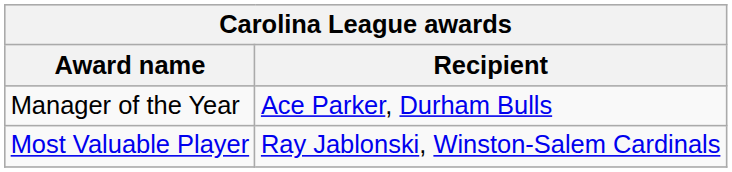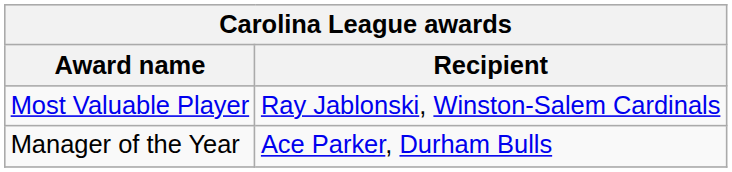rows swapped: Most Valuable Player <-> Manager of the Year
